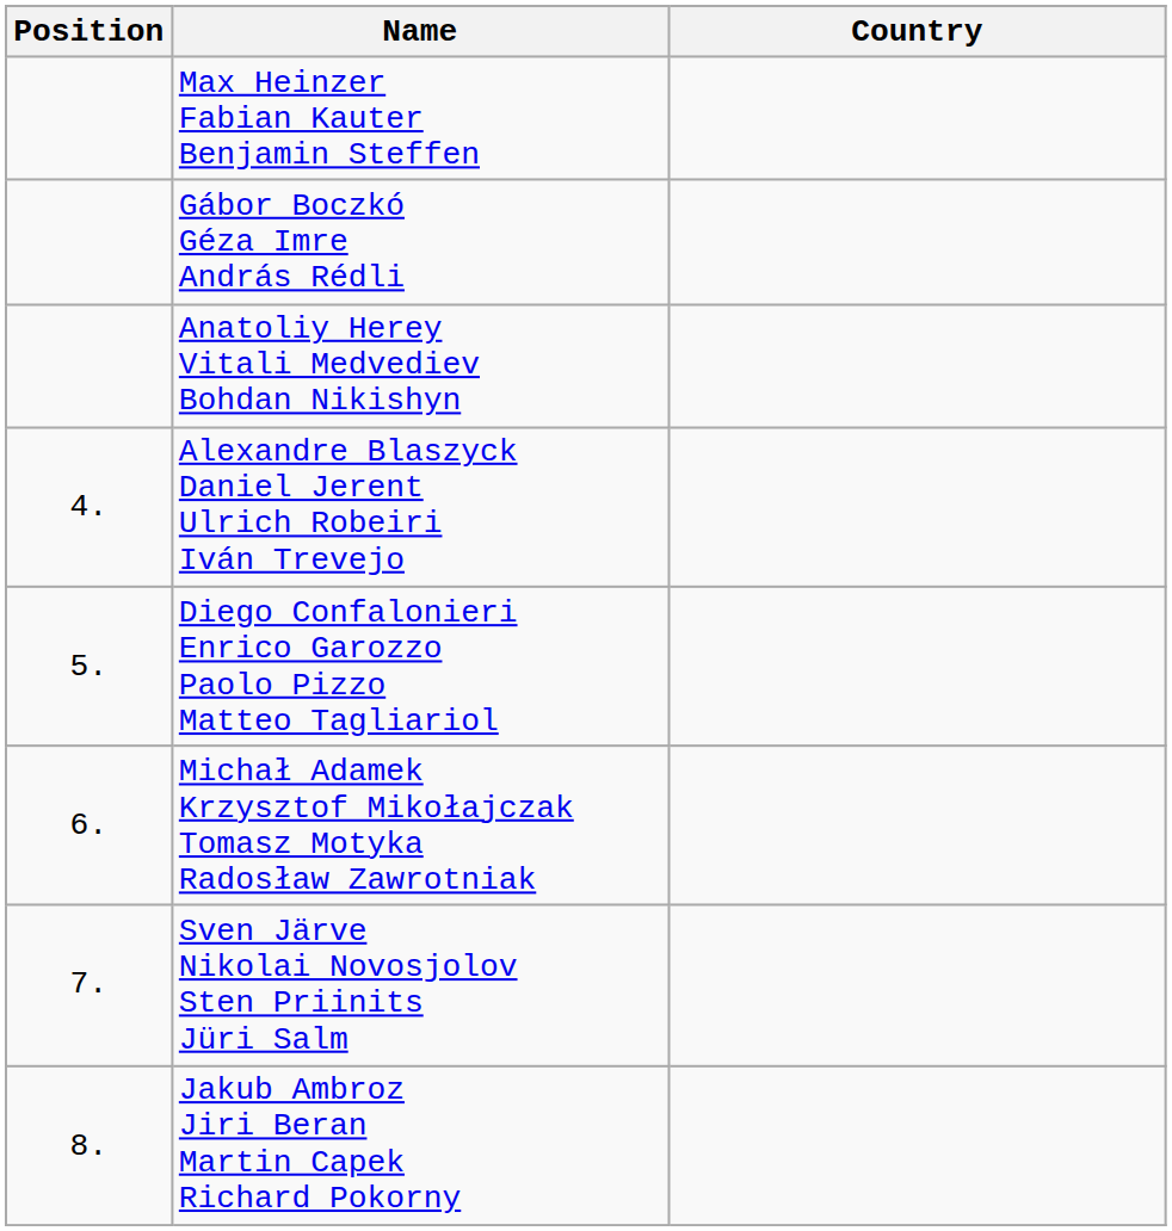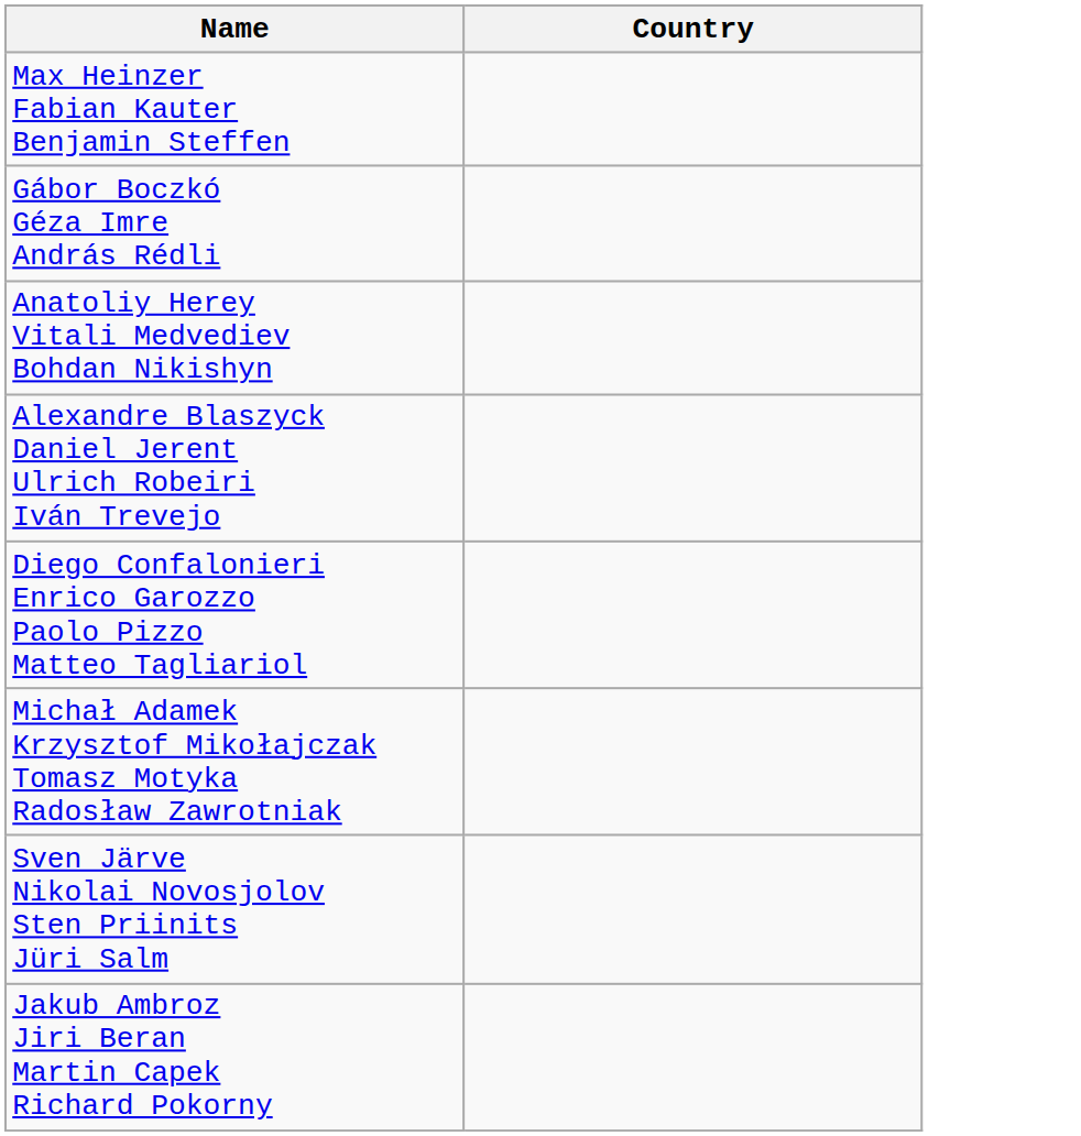- column: Position | 4. | 5. | 6. | 7. | 8.
